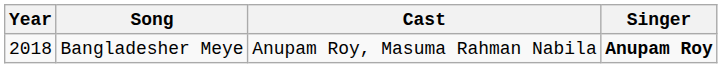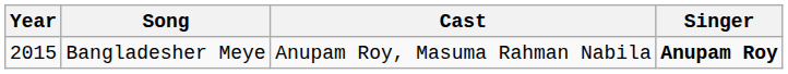Bangladesher Meye | Year: 2018 -> 2015
